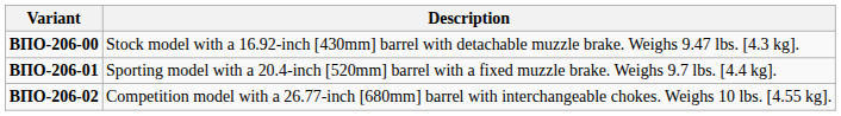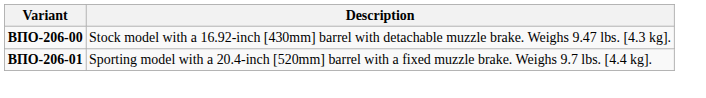- row: ВПО-206-02 | Competition model with a 26.77-inch [680mm] barrel with interchangeable chokes. Weighs 10 lbs. [4.55 kg].
